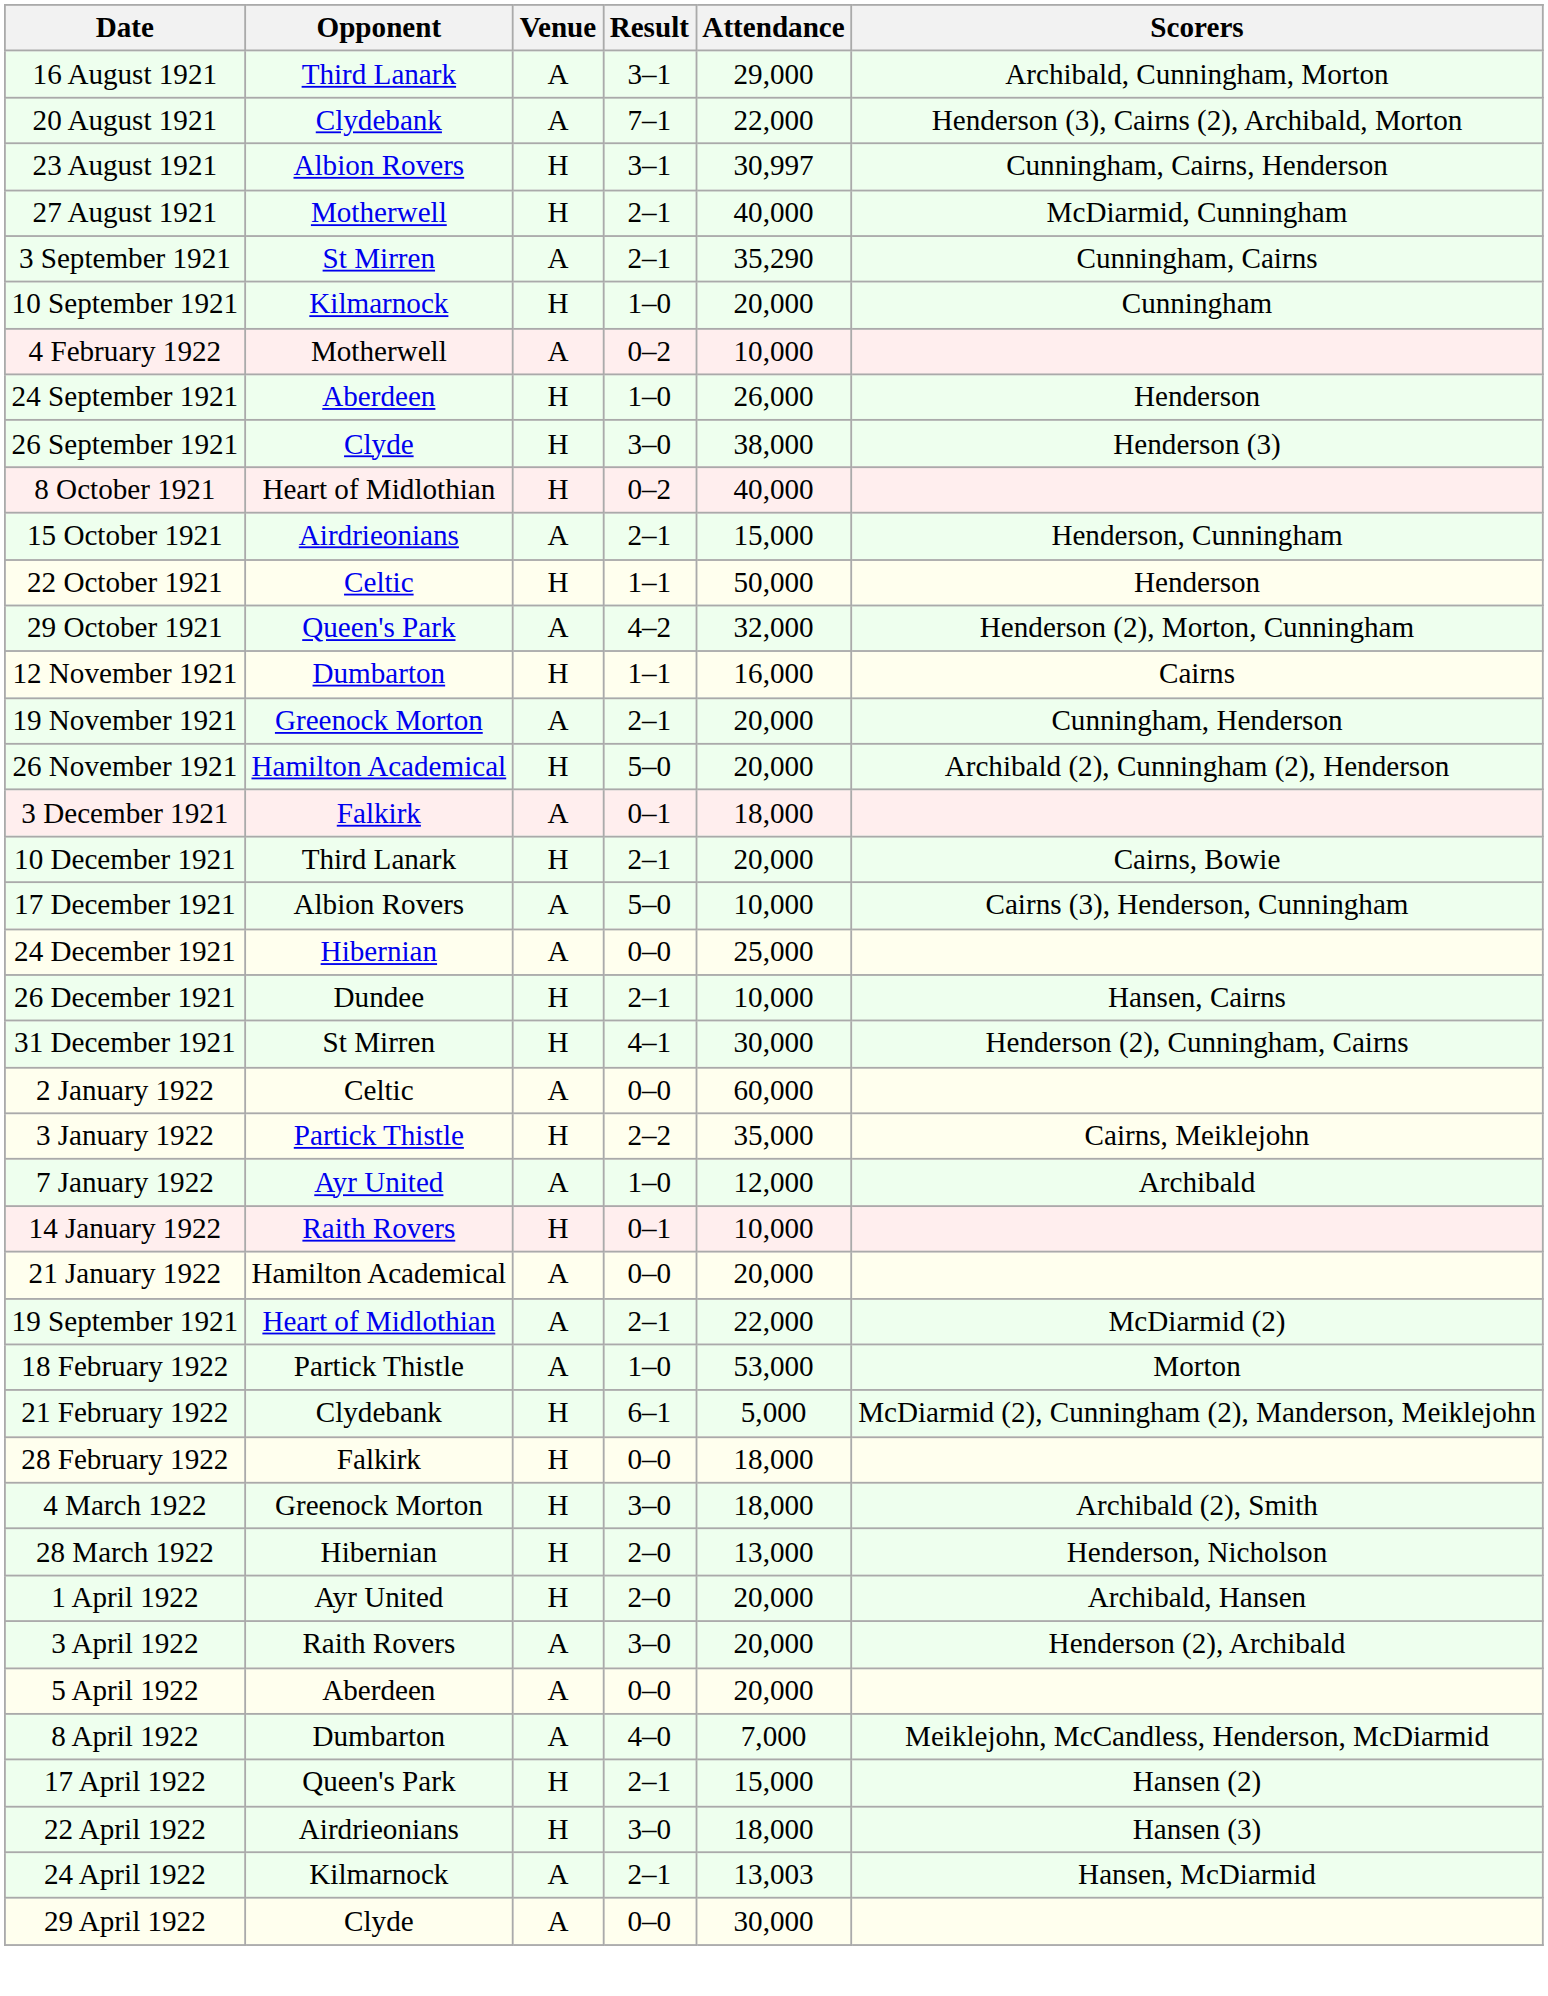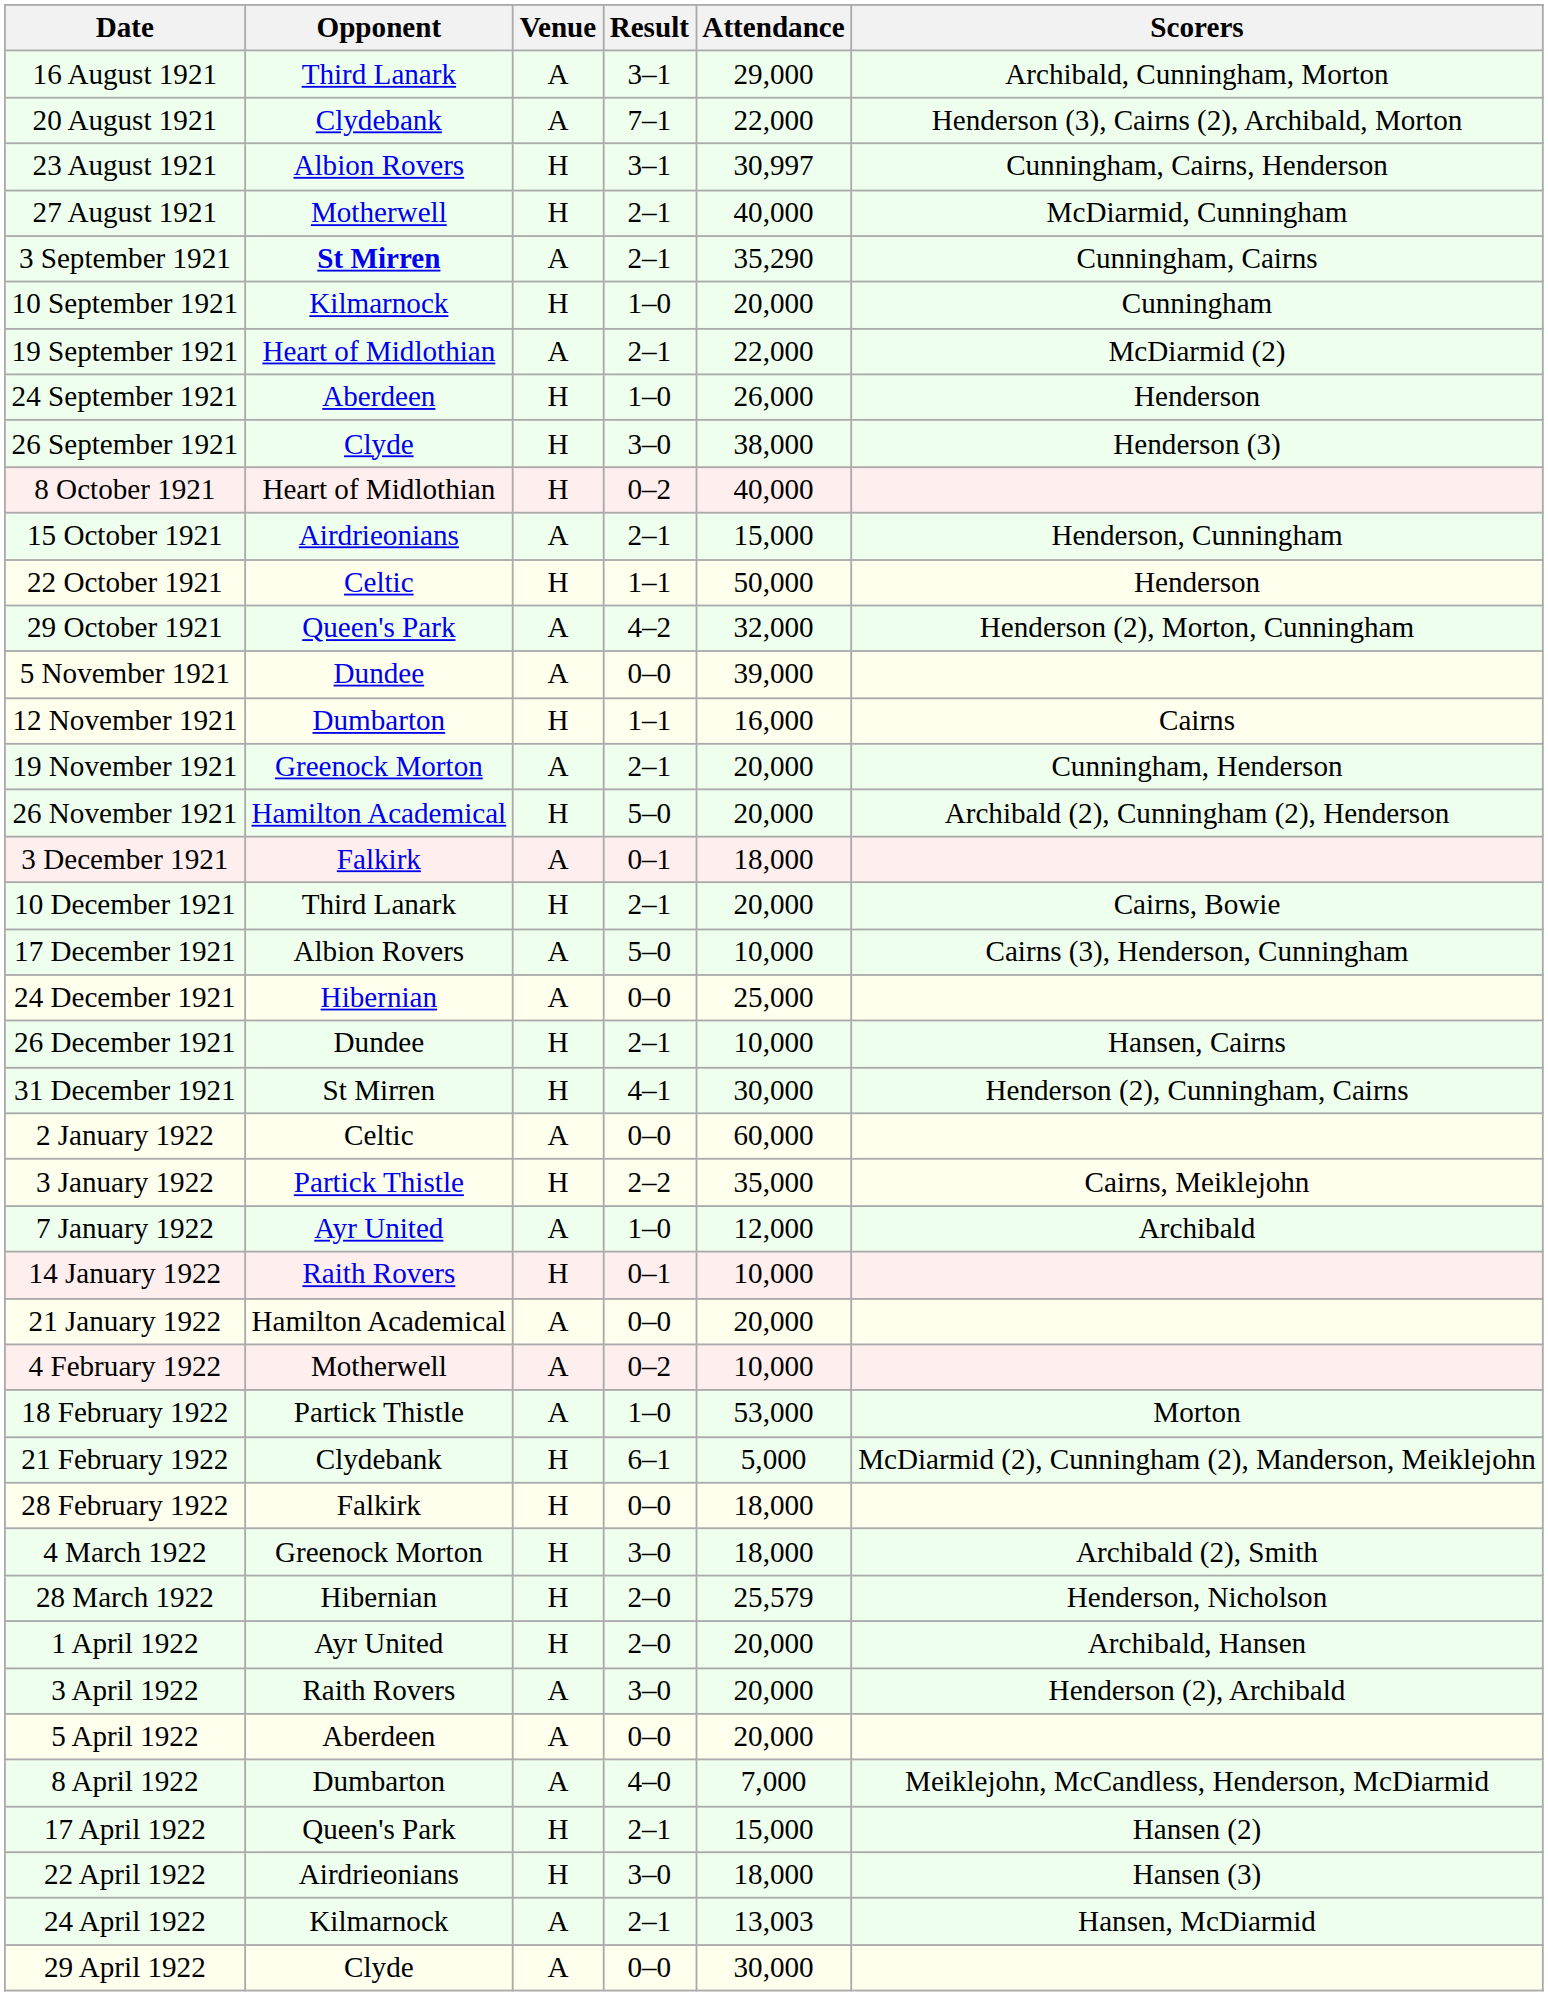3 September 1921 | Opponent: normal -> bold
rows swapped: 19 September 1921 <-> 4 February 1922
+ row: 5 November 1921 | Dundee | A | 0–0 | 39,000
28 March 1922 | Attendance: 13,000 -> 25,579
